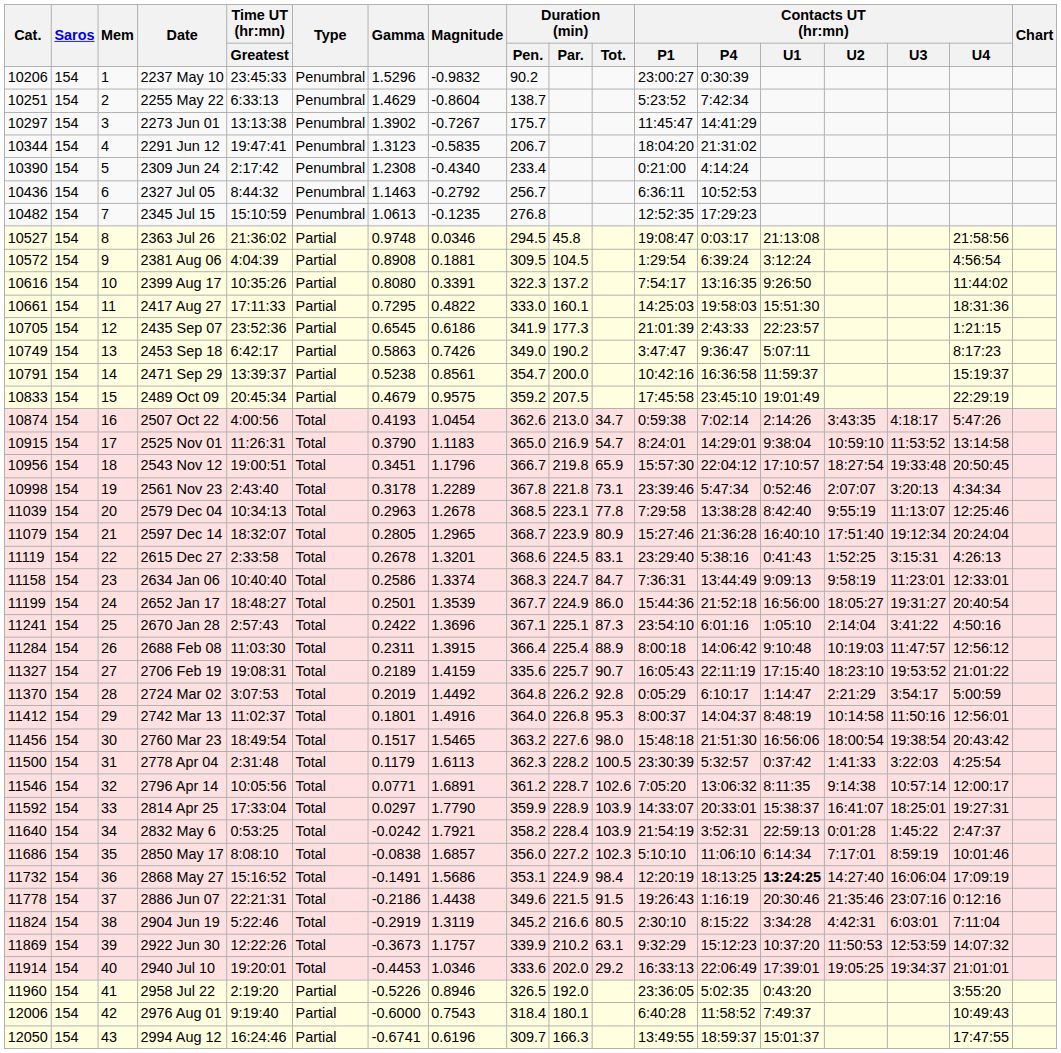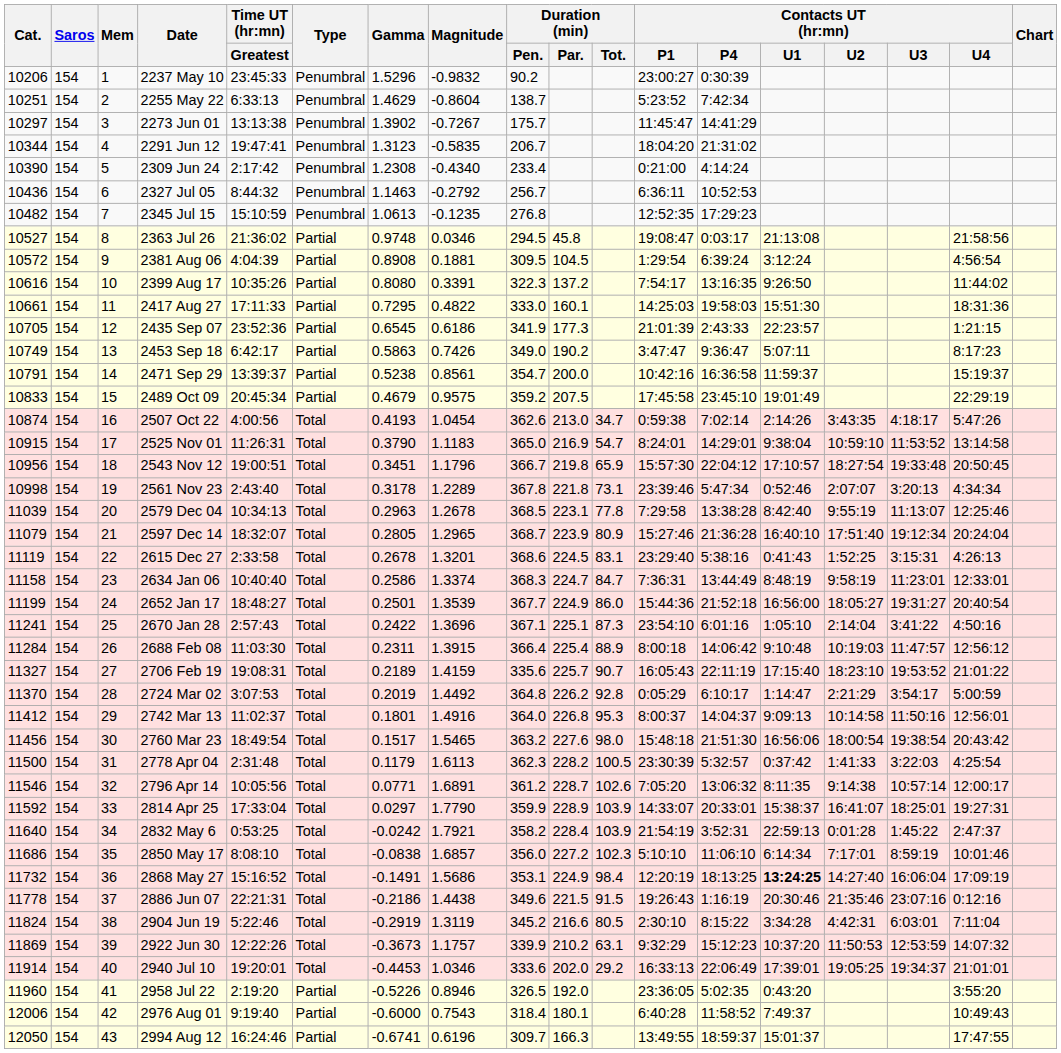2634 Jan 06 | Contacts UT (hr:mn) / U1: 9:09:13 -> 8:48:19
2742 Mar 13 | Contacts UT (hr:mn) / U1: 8:48:19 -> 9:09:13
